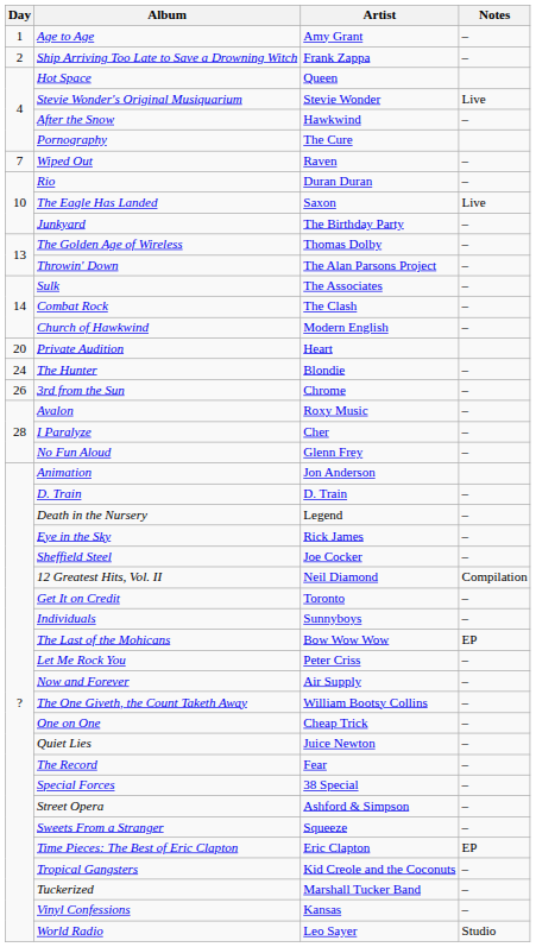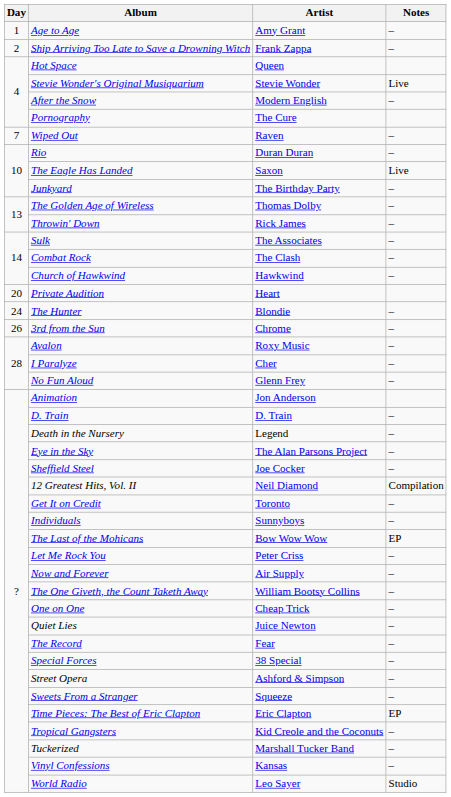After the Snow | Artist: Hawkwind -> Modern English
Throwin' Down | Artist: The Alan Parsons Project -> Rick James
Church of Hawkwind | Artist: Modern English -> Hawkwind
Eye in the Sky | Artist: Rick James -> The Alan Parsons Project
